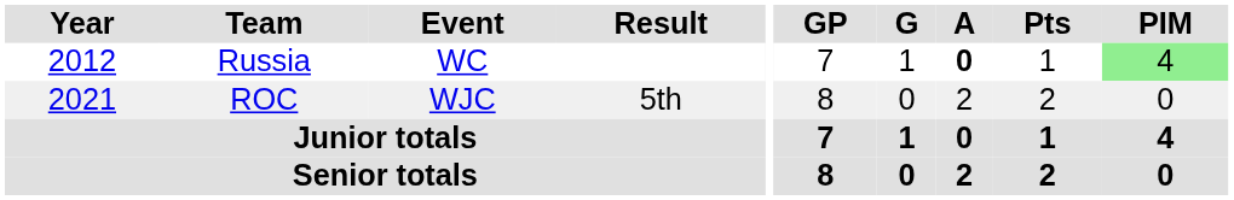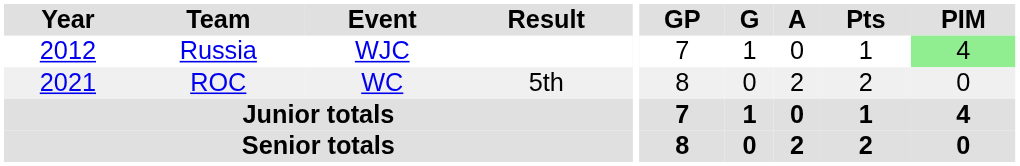Russia | Event: WC -> WJC
Russia | A: bold -> normal
ROC | Event: WJC -> WC
